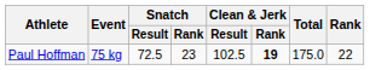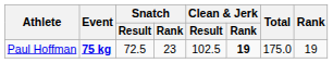Paul Hoffman | Event: normal -> bold
Paul Hoffman | Rank: 22 -> 19
